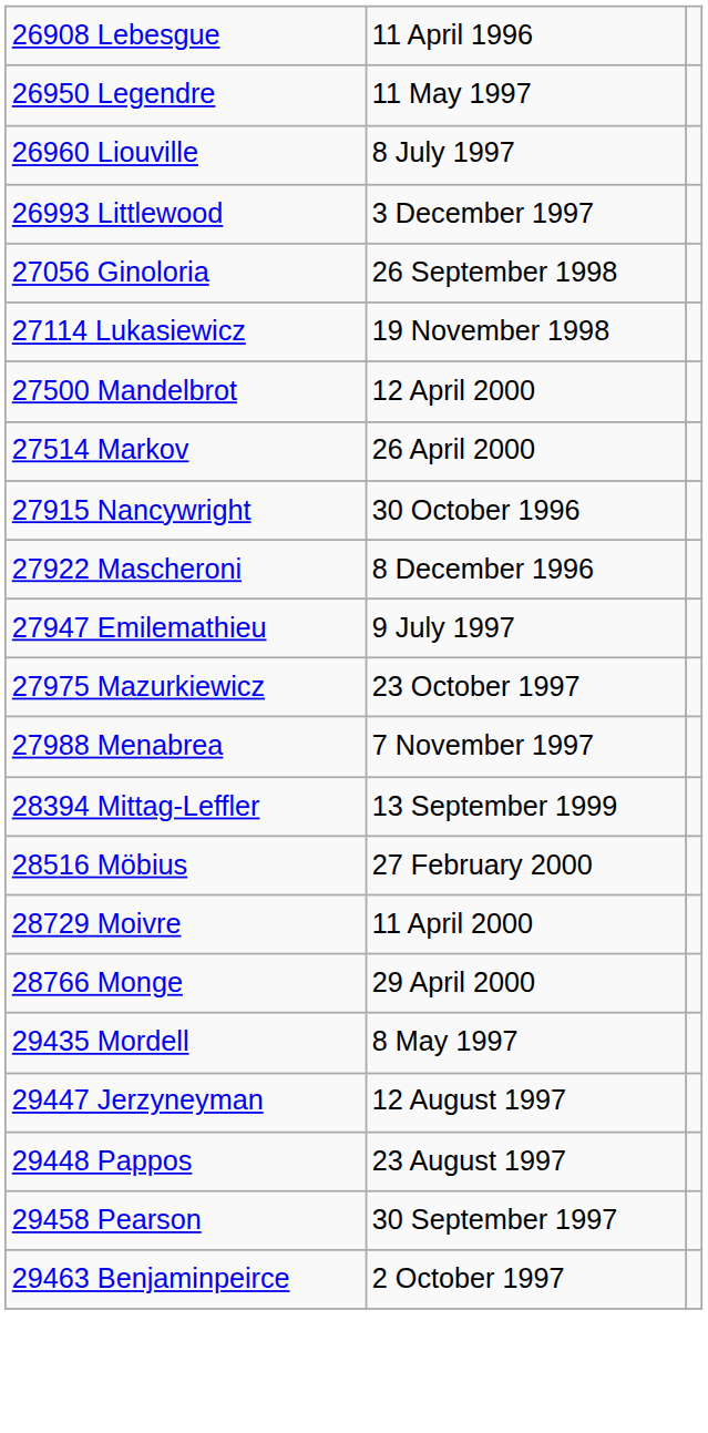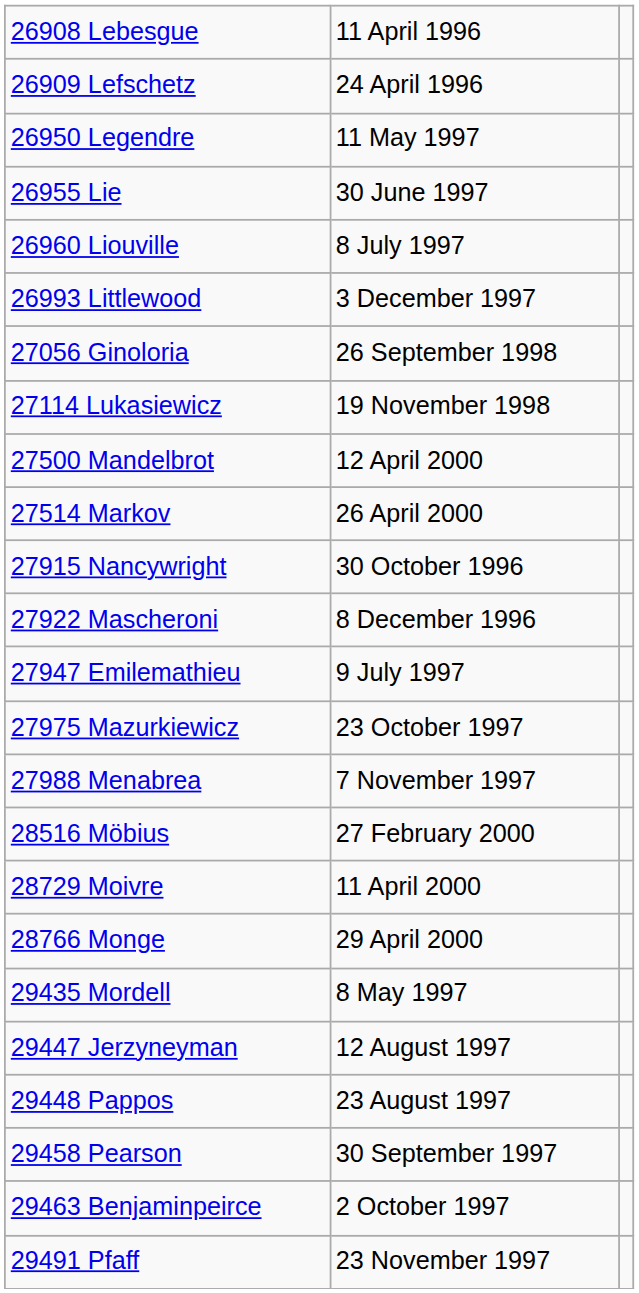+ row: 26909 Lefschetz | 24 April 1996
+ row: 26955 Lie | 30 June 1997
- row: 28394 Mittag-Leffler | 13 September 1999
+ row: 29491 Pfaff | 23 November 1997
